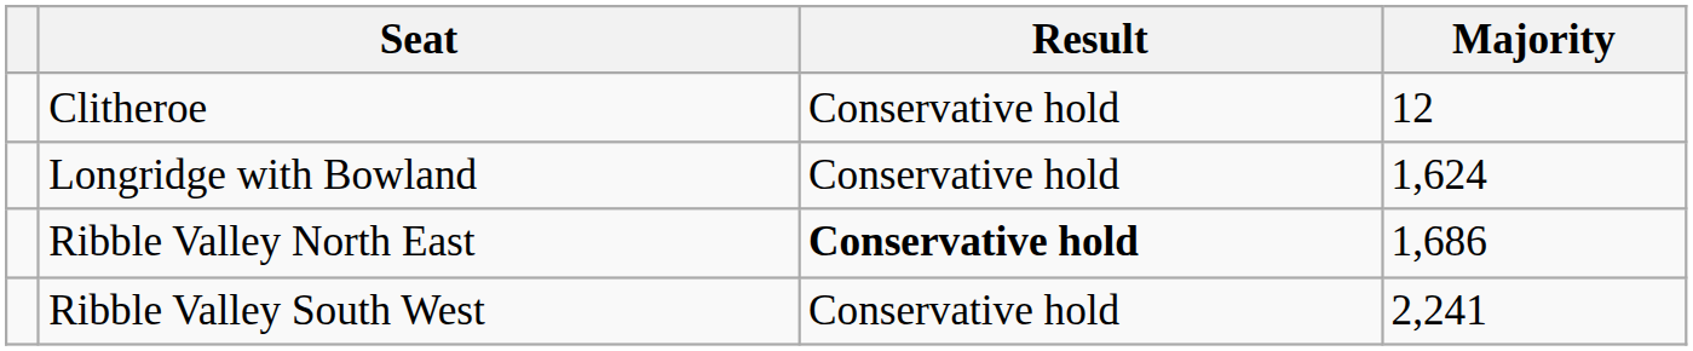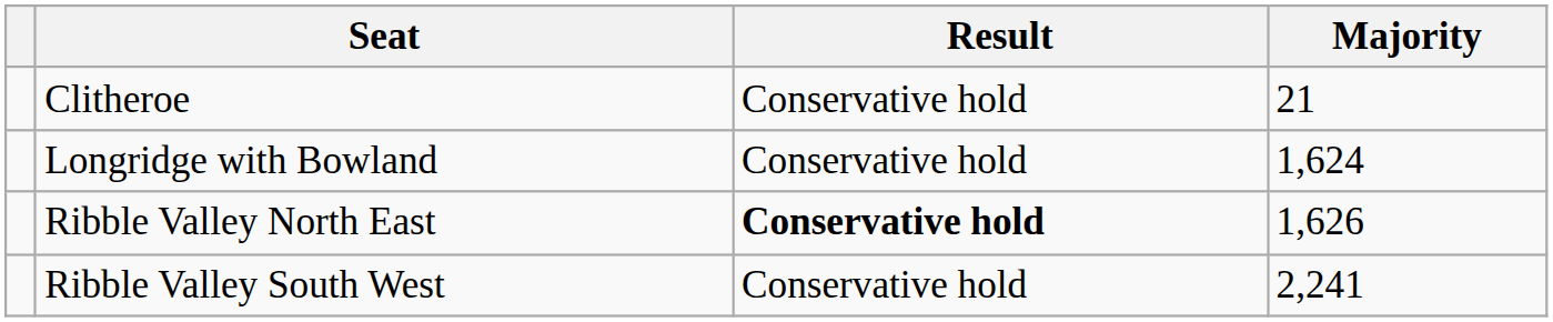Clitheroe | Majority: 12 -> 21
Ribble Valley North East | Majority: 1,686 -> 1,626
